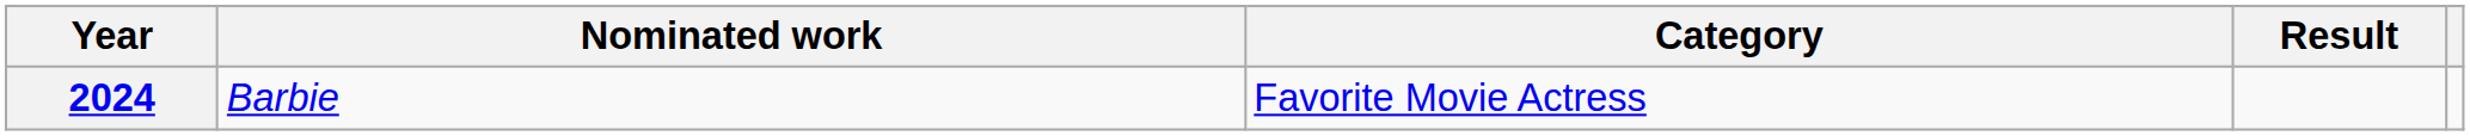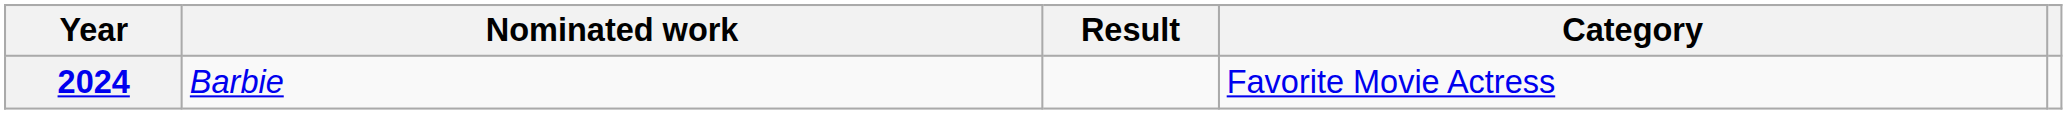columns swapped: Category <-> Result
